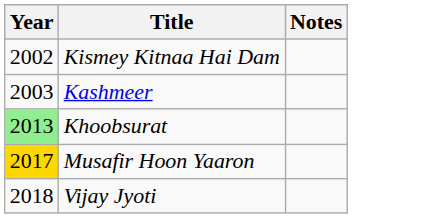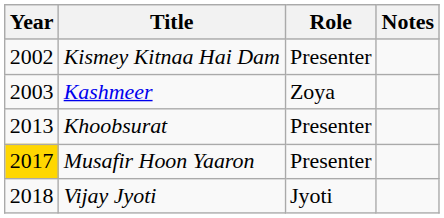+ column: Role | Presenter | Zoya | Presenter | Presenter | Jyoti
Khoobsurat | Year: lightgreen background -> no background
